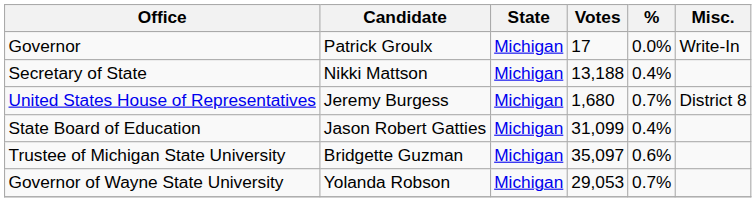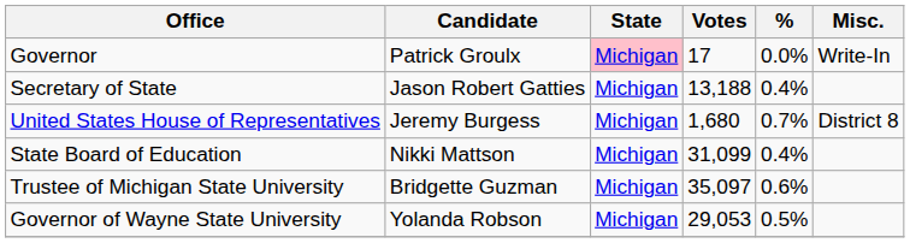Governor | State: no background -> pink background
Secretary of State | Candidate: Nikki Mattson -> Jason Robert Gatties
State Board of Education | Candidate: Jason Robert Gatties -> Nikki Mattson
Governor of Wayne State University | %: 0.7% -> 0.5%
